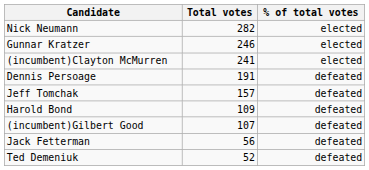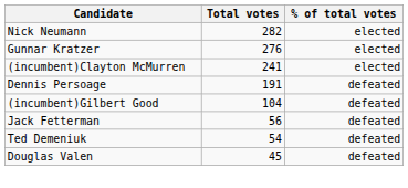Gunnar Kratzer | Total votes: 246 -> 276
- row: Jeff Tomchak | 157 | defeated
- row: Harold Bond | 109 | defeated
(incumbent)Gilbert Good | Total votes: 107 -> 104
Ted Demeniuk | Total votes: 52 -> 54
+ row: Douglas Valen | 45 | defeated
